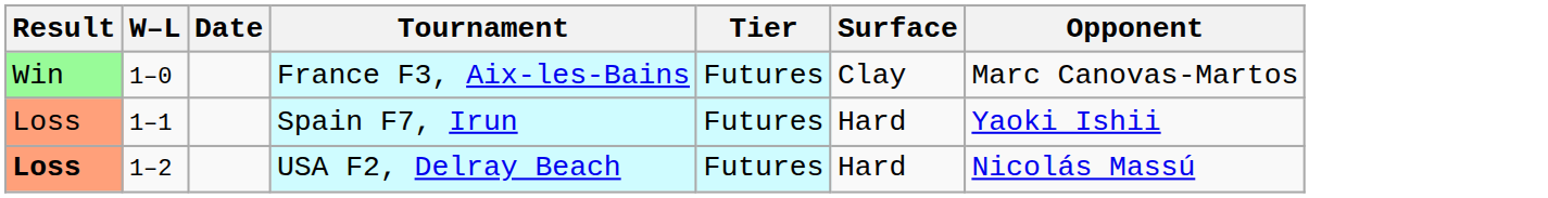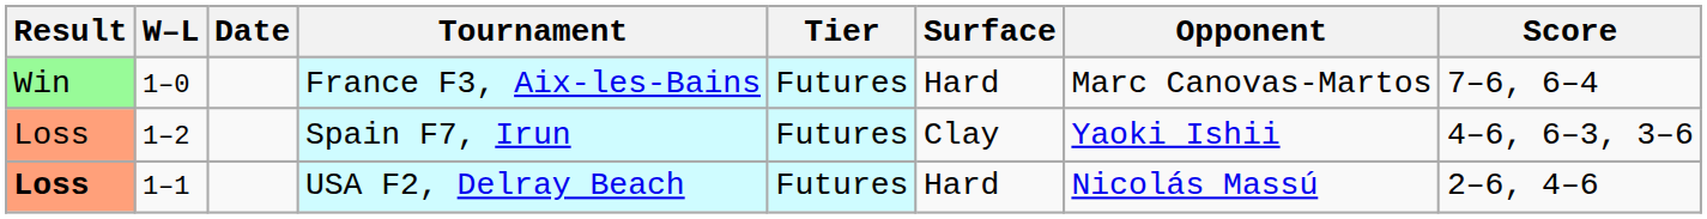+ column: Score | 7–6, 6–4 | 4–6, 6–3, 3–6 | 2–6, 4–6
France F3, Aix-les-Bains | Surface: Clay -> Hard
Spain F7, Irun | W–L: 1–1 -> 1–2
Spain F7, Irun | Surface: Hard -> Clay
USA F2, Delray Beach | W–L: 1–2 -> 1–1
